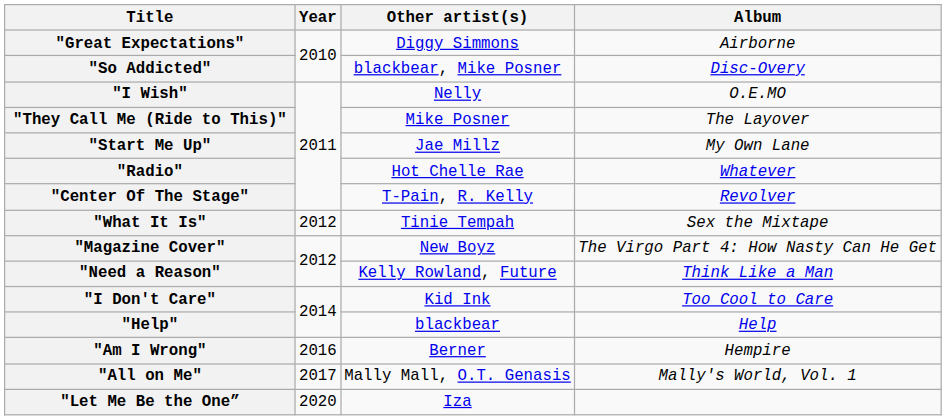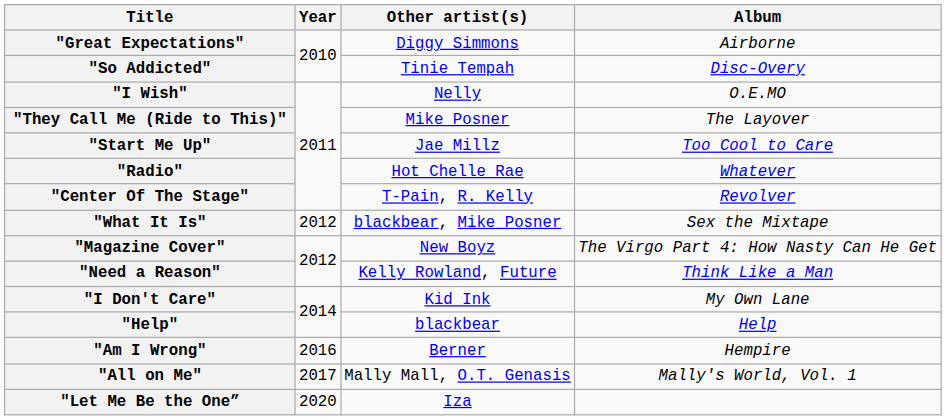"So Addicted" | Other artist(s): blackbear, Mike Posner -> Tinie Tempah
"Start Me Up" | Album: My Own Lane -> Too Cool to Care
"What It Is" | Other artist(s): Tinie Tempah -> blackbear, Mike Posner
"I Don't Care" | Album: Too Cool to Care -> My Own Lane
